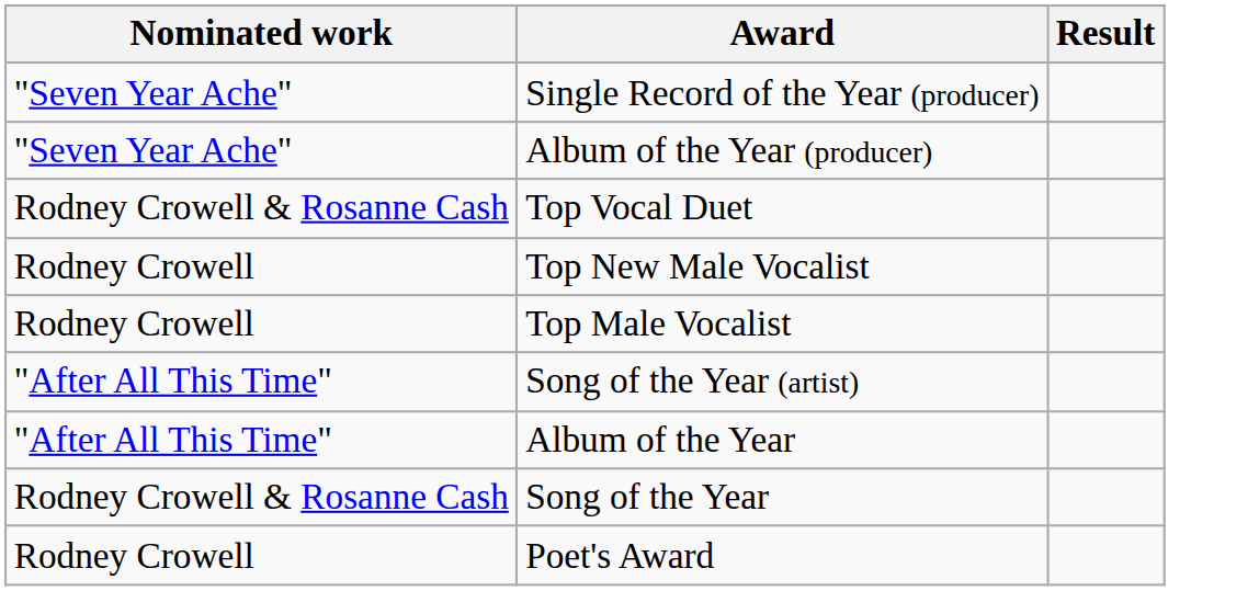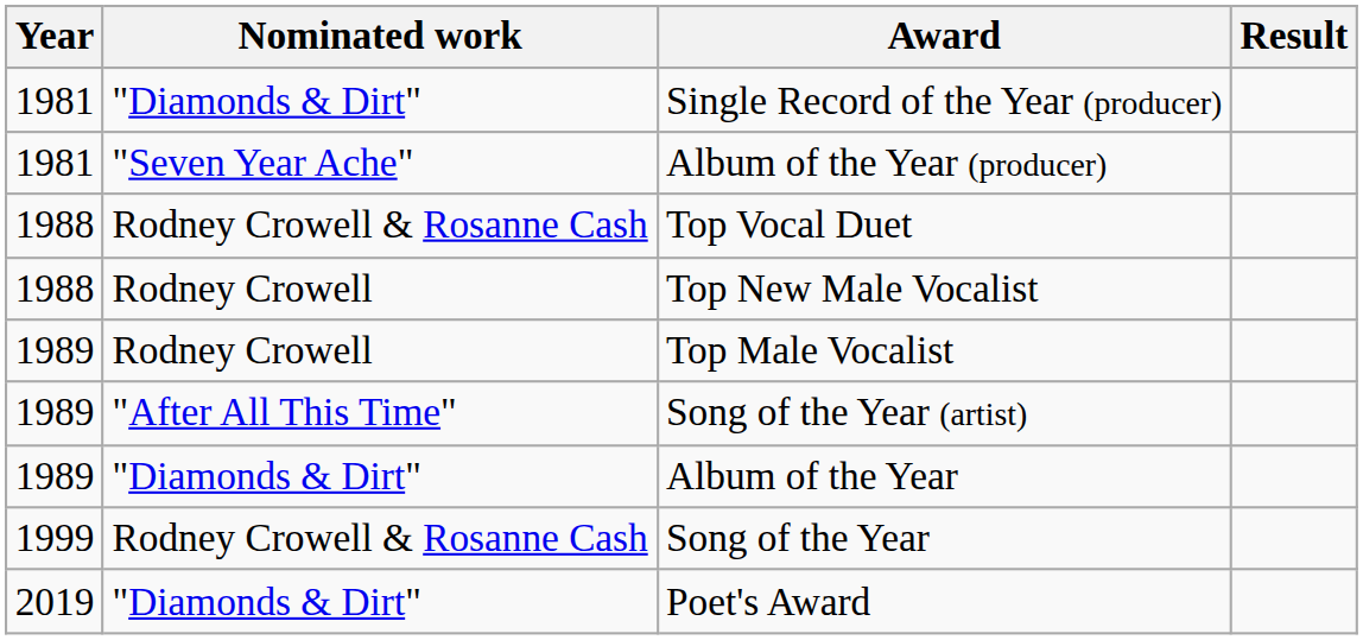+ column: Year | 1981 | 1981 | 1988 | 1988 | 1989 | 1989 | 1989 | 1999 | 2019
Single Record of the Year (producer) | Nominated work: "Seven Year Ache" -> "Diamonds & Dirt"
Album of the Year | Nominated work: "After All This Time" -> "Diamonds & Dirt"
Poet's Award | Nominated work: Rodney Crowell -> "Diamonds & Dirt"
